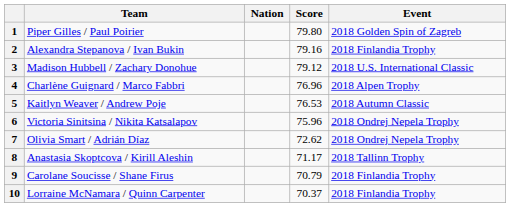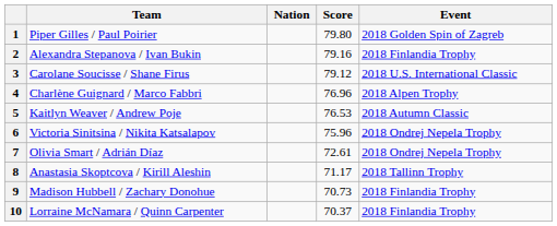3 | Team: Madison Hubbell / Zachary Donohue -> Carolane Soucisse / Shane Firus
7 | Score: 72.62 -> 72.61
9 | Team: Carolane Soucisse / Shane Firus -> Madison Hubbell / Zachary Donohue
9 | Score: 70.79 -> 70.73
